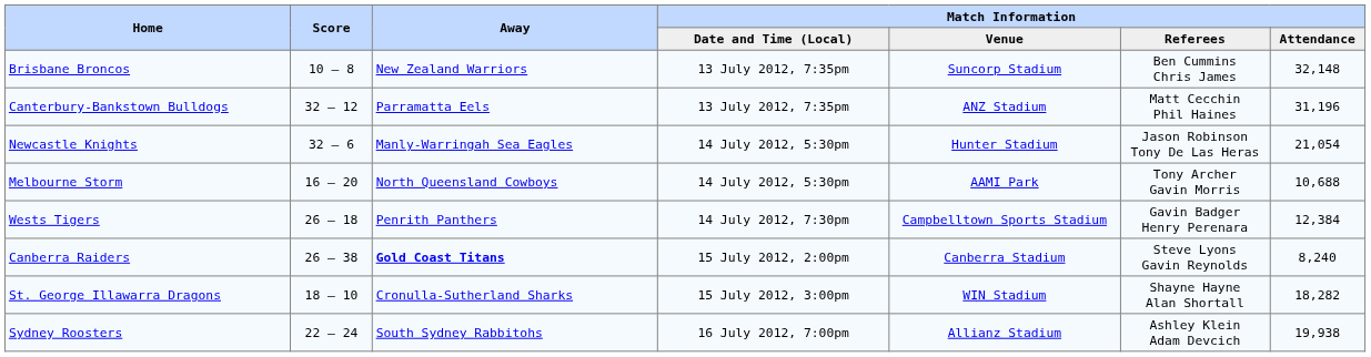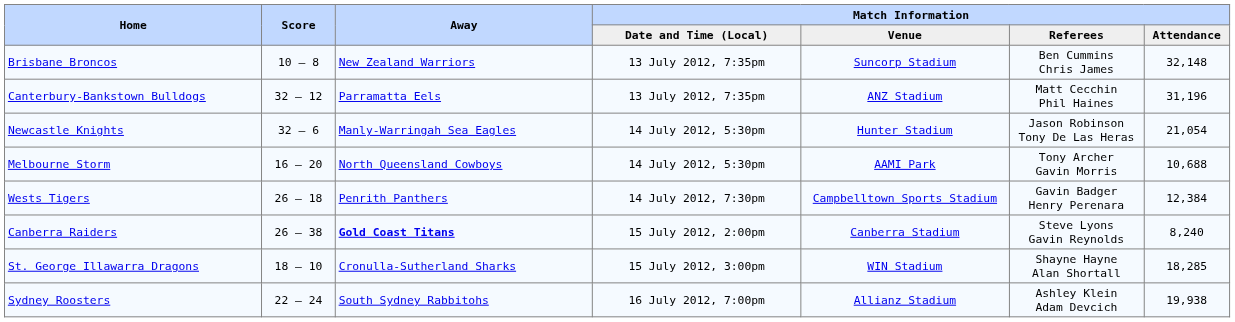St. George Illawarra Dragons | Match Information / Attendance: 18,282 -> 18,285
